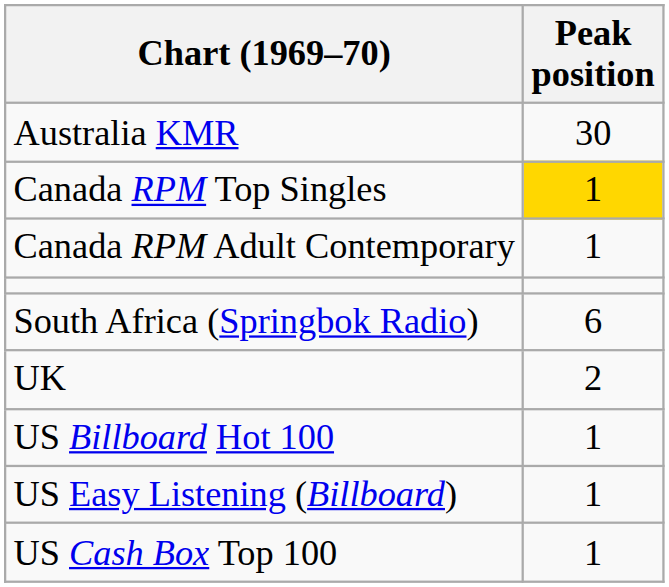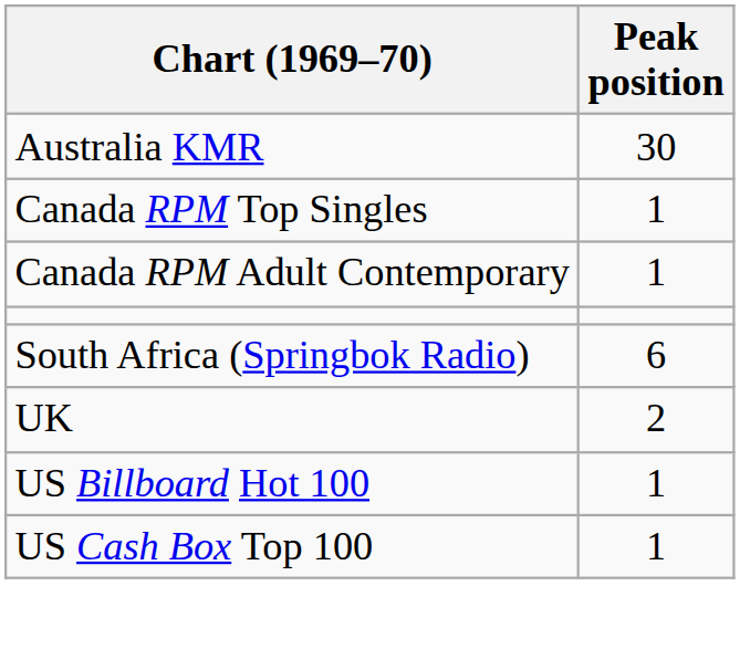Canada RPM Top Singles | Peak position: gold background -> no background
- row: US Easy Listening (Billboard) | 1
